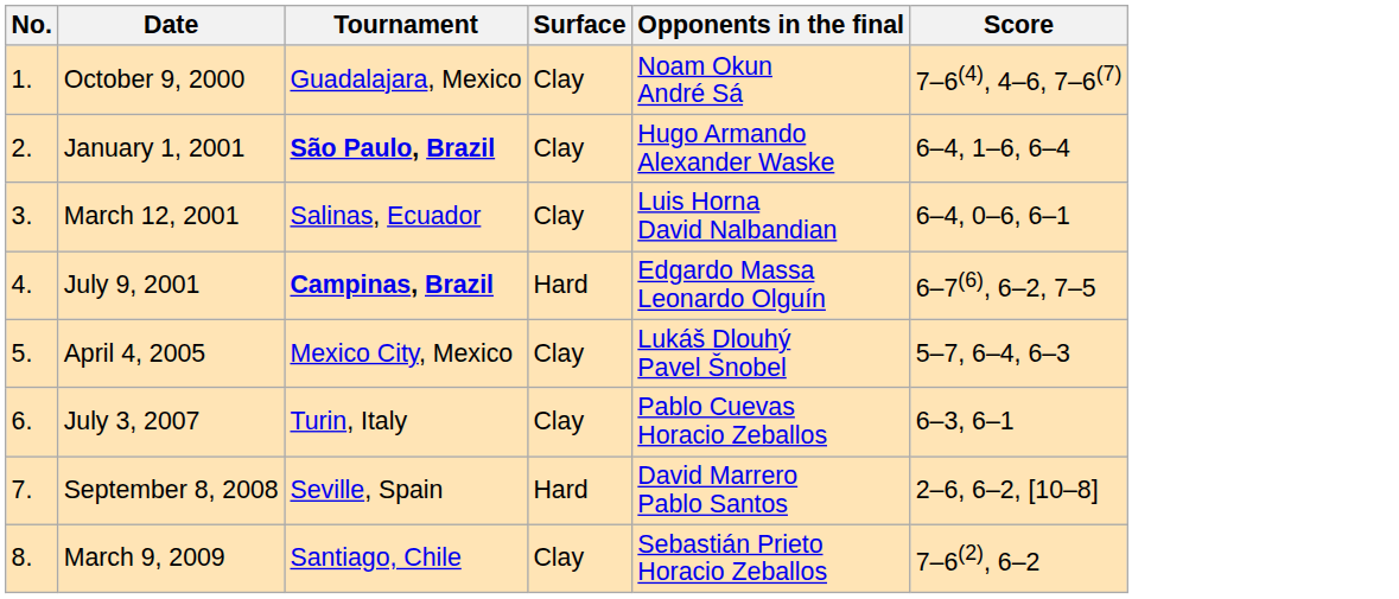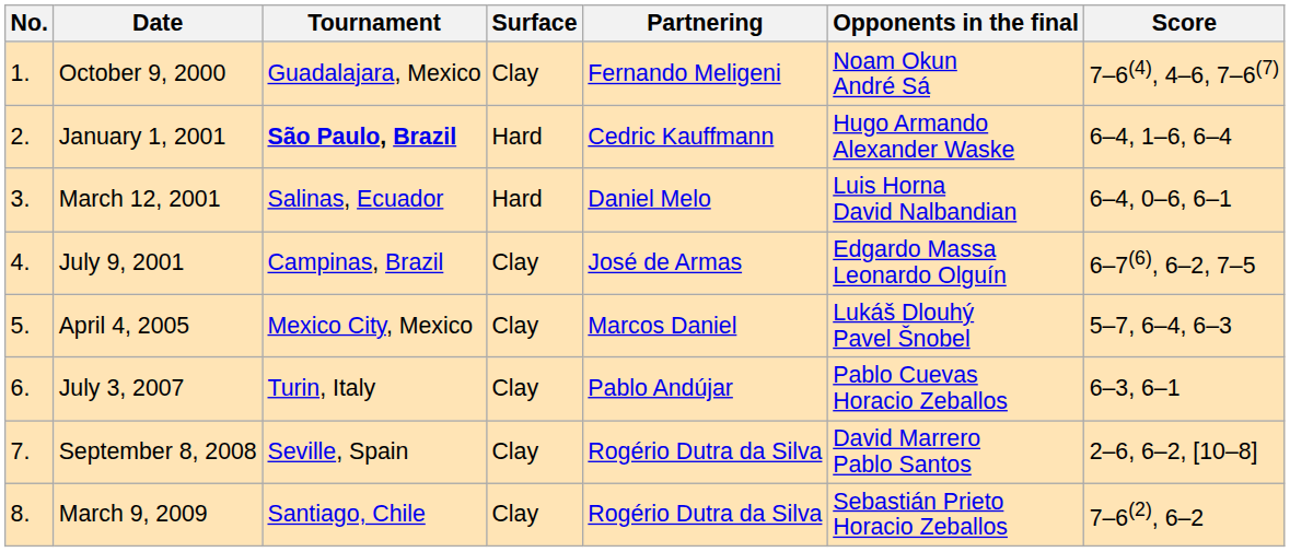+ column: Partnering | Fernando Meligeni | Cedric Kauffmann | Daniel Melo | José de Armas | Marcos Daniel | Pablo Andújar | Rogério Dutra da Silva | Rogério Dutra da Silva
January 1, 2001 | Surface: Clay -> Hard
March 12, 2001 | Surface: Clay -> Hard
July 9, 2001 | Tournament: bold -> normal
July 9, 2001 | Surface: Hard -> Clay
September 8, 2008 | Surface: Hard -> Clay
